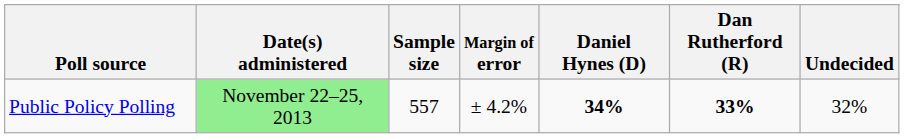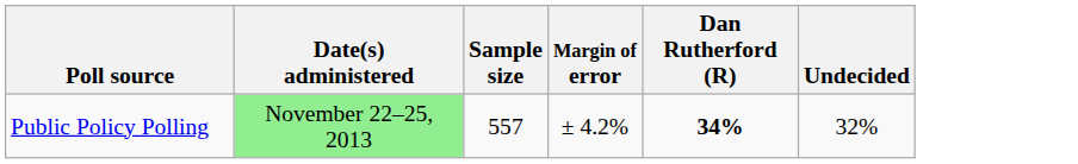- column: Daniel Hynes (D) | 34%
Public Policy Polling | Dan Rutherford (R): 33% -> 34%
